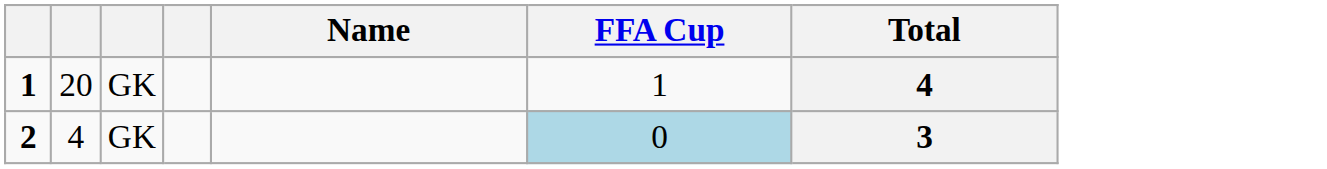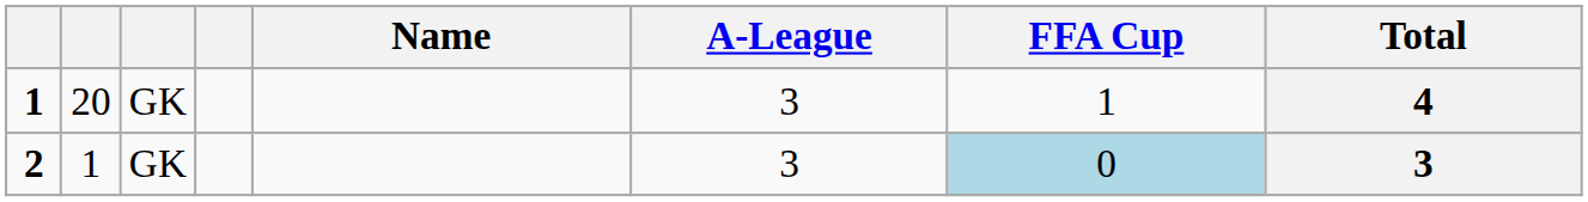+ column: A-League | 3 | 3
2 | column 2: 4 -> 1
